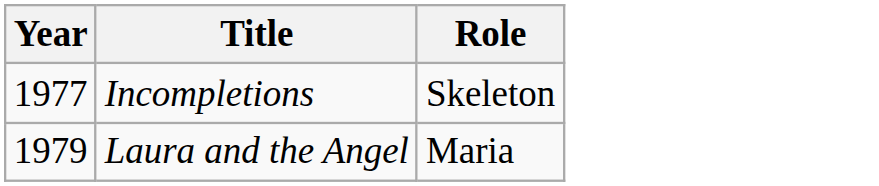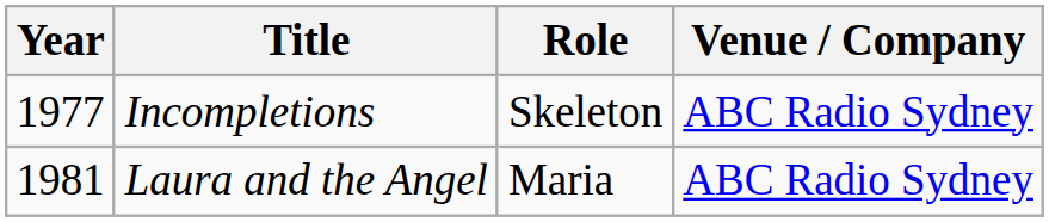+ column: Venue / Company | ABC Radio Sydney | ABC Radio Sydney
Laura and the Angel | Year: 1979 -> 1981
